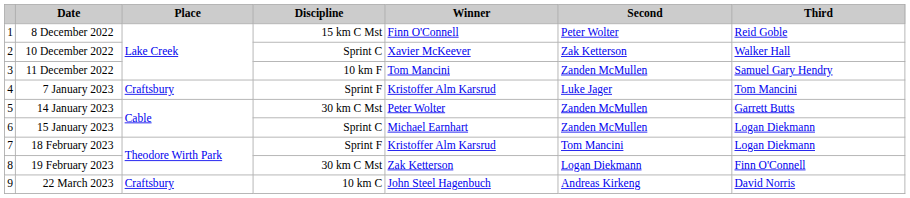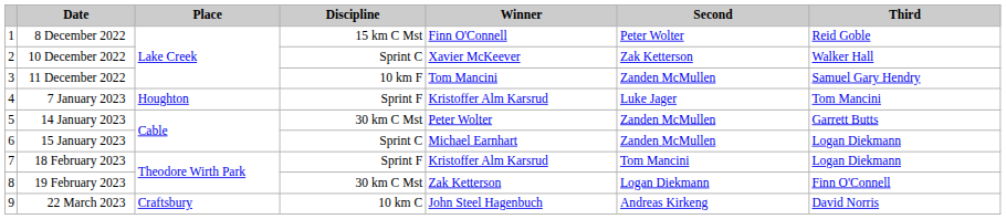7 January 2023 | Place: Craftsbury -> Houghton
